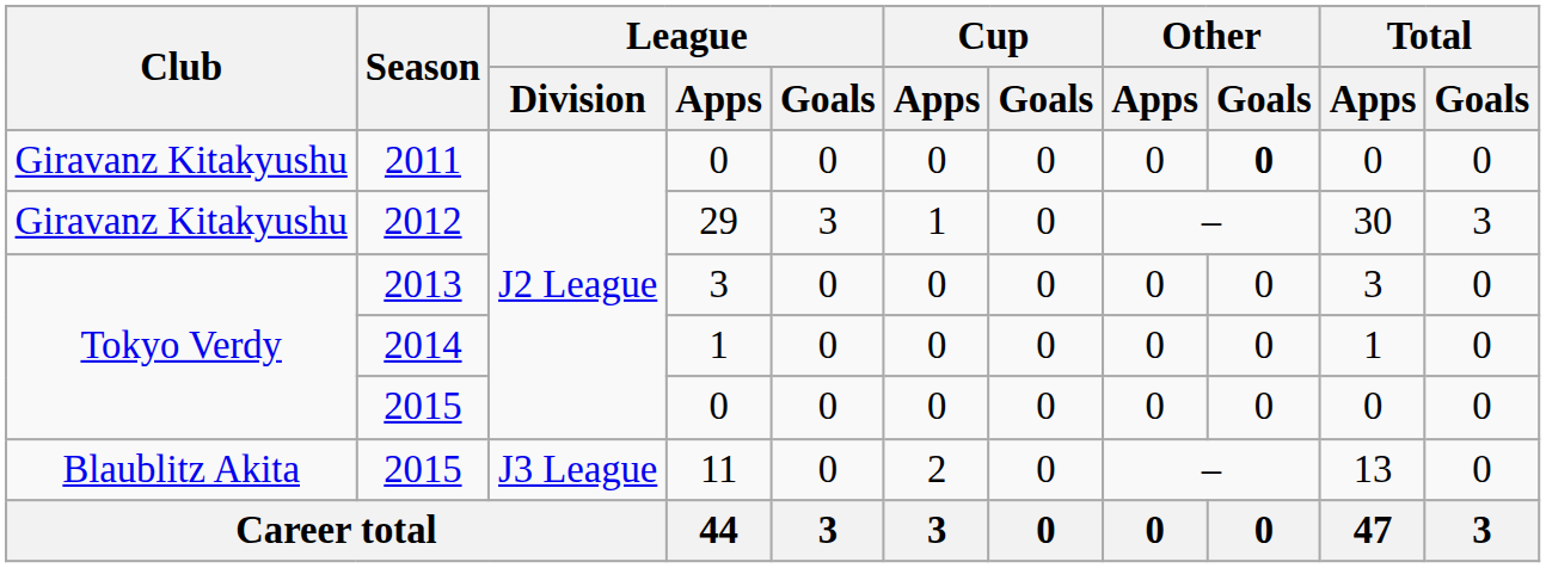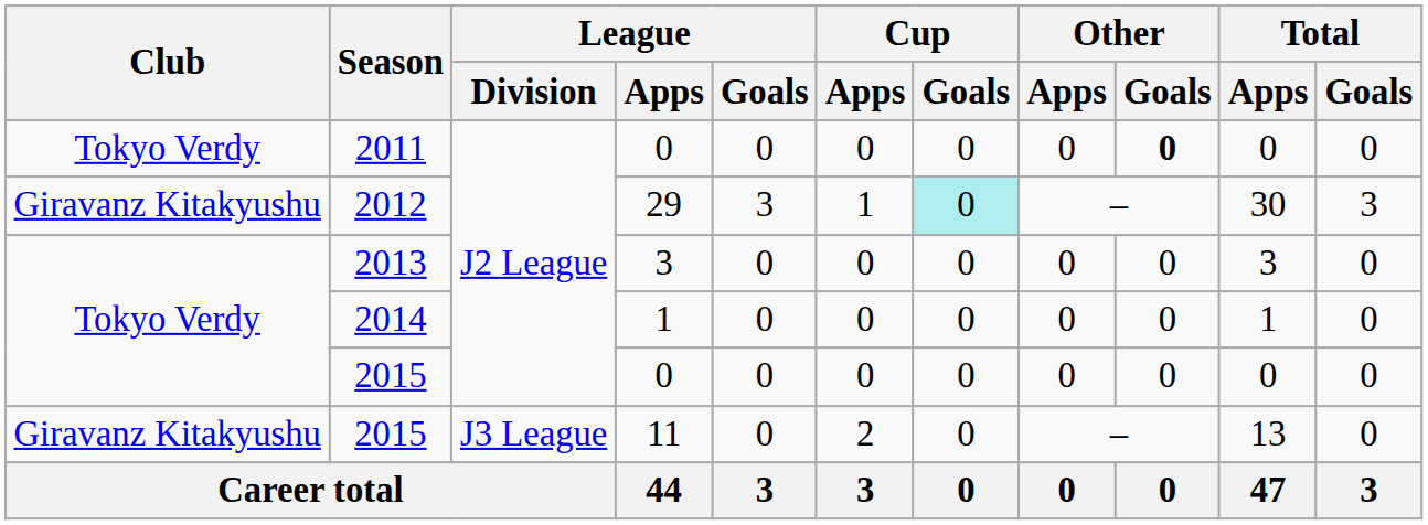2011 | Club: Giravanz Kitakyushu -> Tokyo Verdy
2012 | Cup / Goals: no background -> paleturquoise background
2015 / 11 | Club: Blaublitz Akita -> Giravanz Kitakyushu
